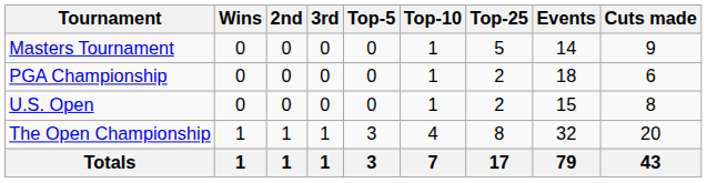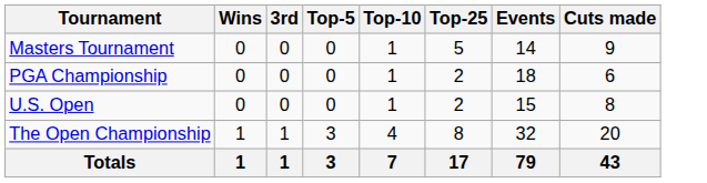- column: 2nd | 0 | 0 | 0 | 1 | 1
